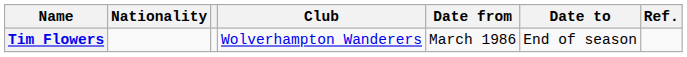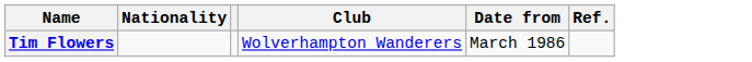- column: Date to | End of season
